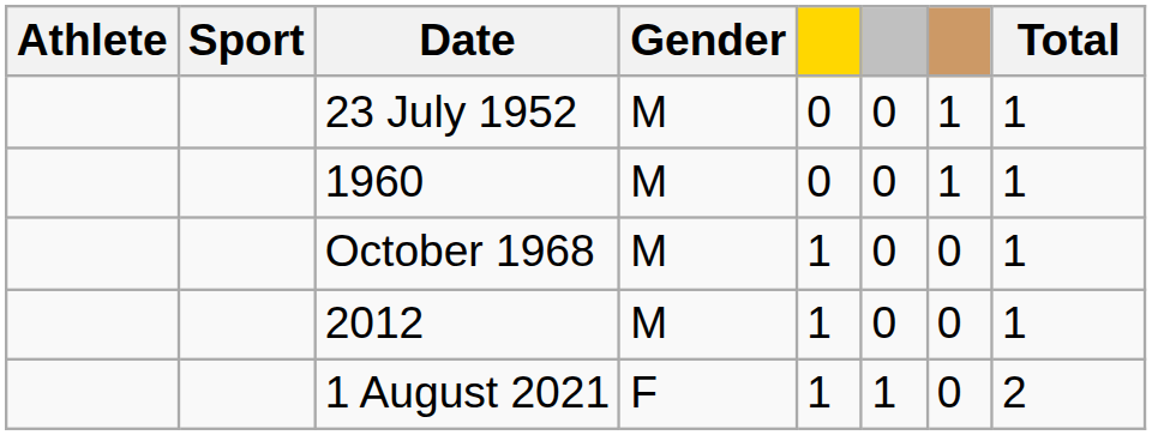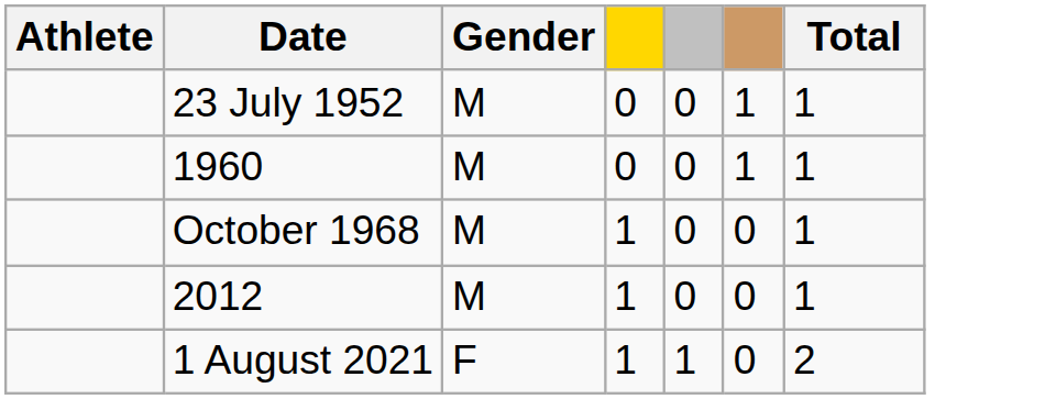- column: Sport
